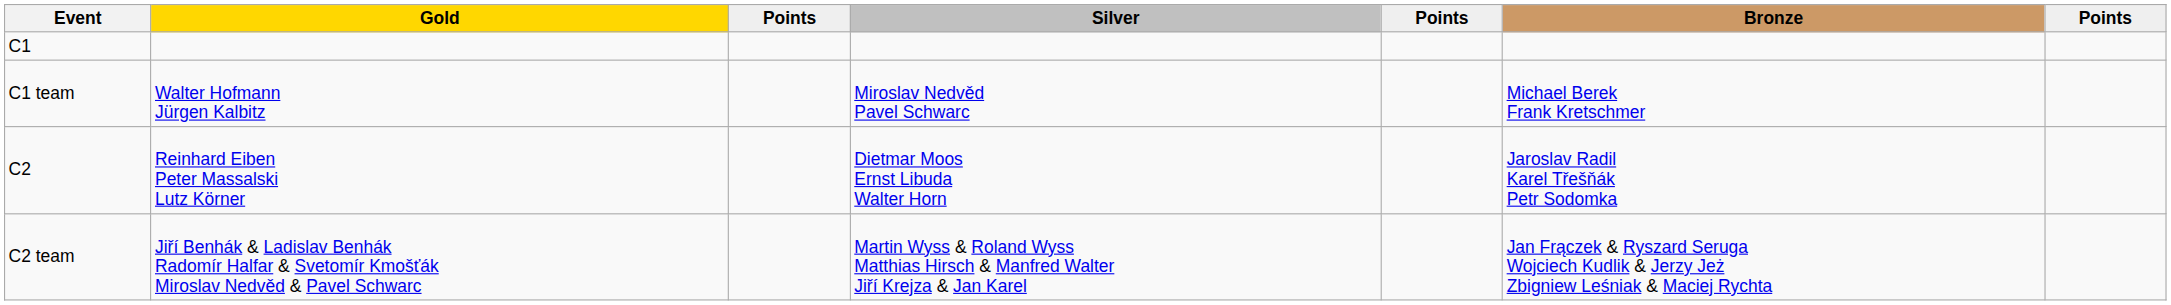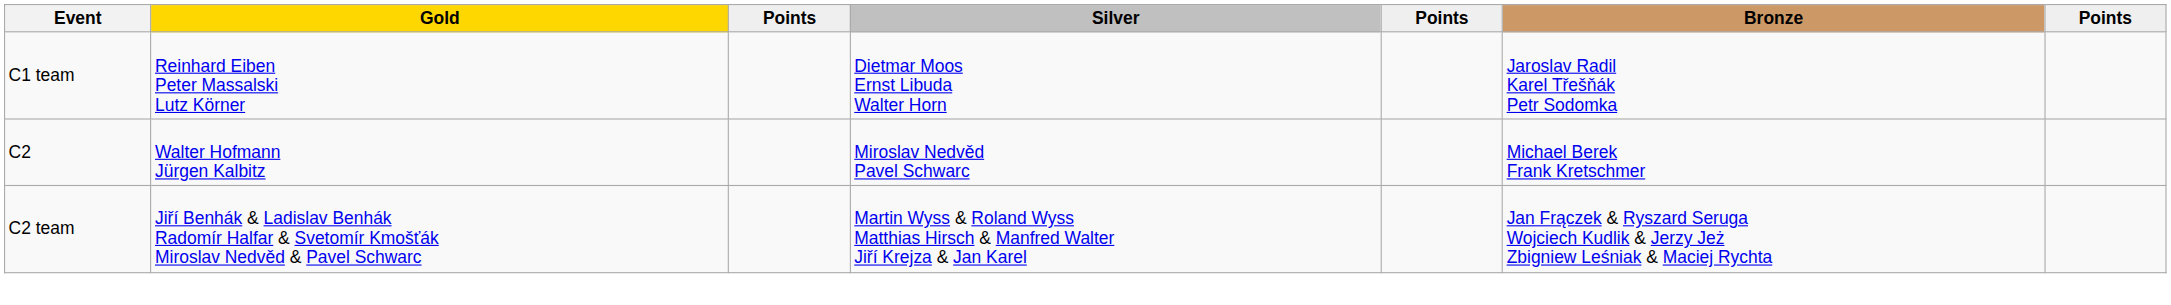- row: C1
C1 team | Gold: Walter Hofmann Jürgen Kalbitz -> Reinhard Eiben Peter Massalski Lutz Körner
C1 team | Silver: Miroslav Nedvěd Pavel Schwarc -> Dietmar Moos Ernst Libuda Walter Horn
C1 team | Bronze: Michael Berek Frank Kretschmer -> Jaroslav Radil Karel Třešňák Petr Sodomka
C2 | Gold: Reinhard Eiben Peter Massalski Lutz Körner -> Walter Hofmann Jürgen Kalbitz
C2 | Silver: Dietmar Moos Ernst Libuda Walter Horn -> Miroslav Nedvěd Pavel Schwarc
C2 | Bronze: Jaroslav Radil Karel Třešňák Petr Sodomka -> Michael Berek Frank Kretschmer
